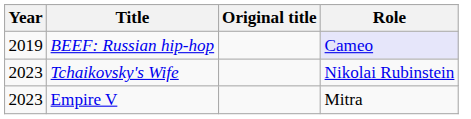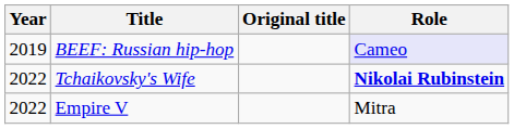Tchaikovsky's Wife | Year: 2023 -> 2022
Tchaikovsky's Wife | Role: normal -> bold
Empire V | Year: 2023 -> 2022
